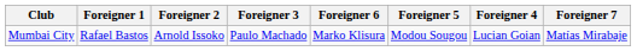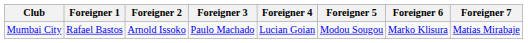columns swapped: Foreigner 4 <-> Foreigner 6
